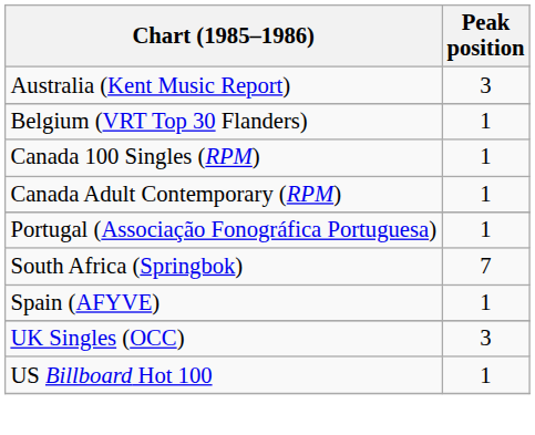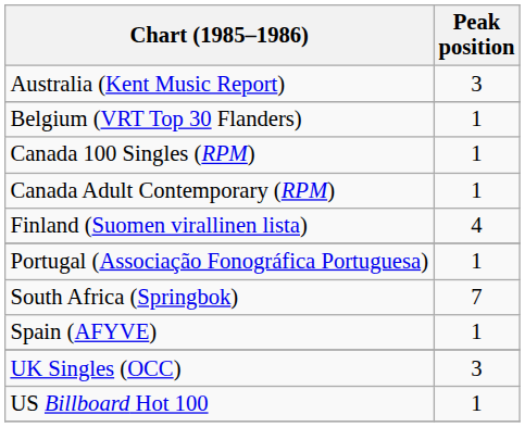+ row: Finland (Suomen virallinen lista) | 4
